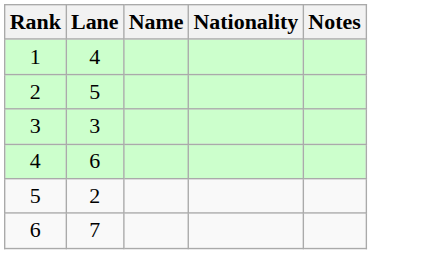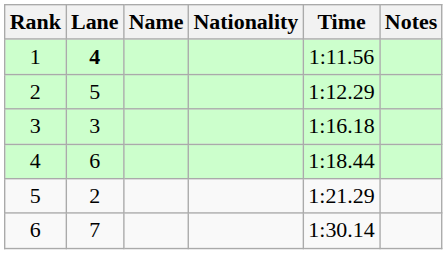+ column: Time | 1:11.56 | 1:12.29 | 1:16.18 | 1:18.44 | 1:21.29 | 1:30.14
1 | Lane: normal -> bold
